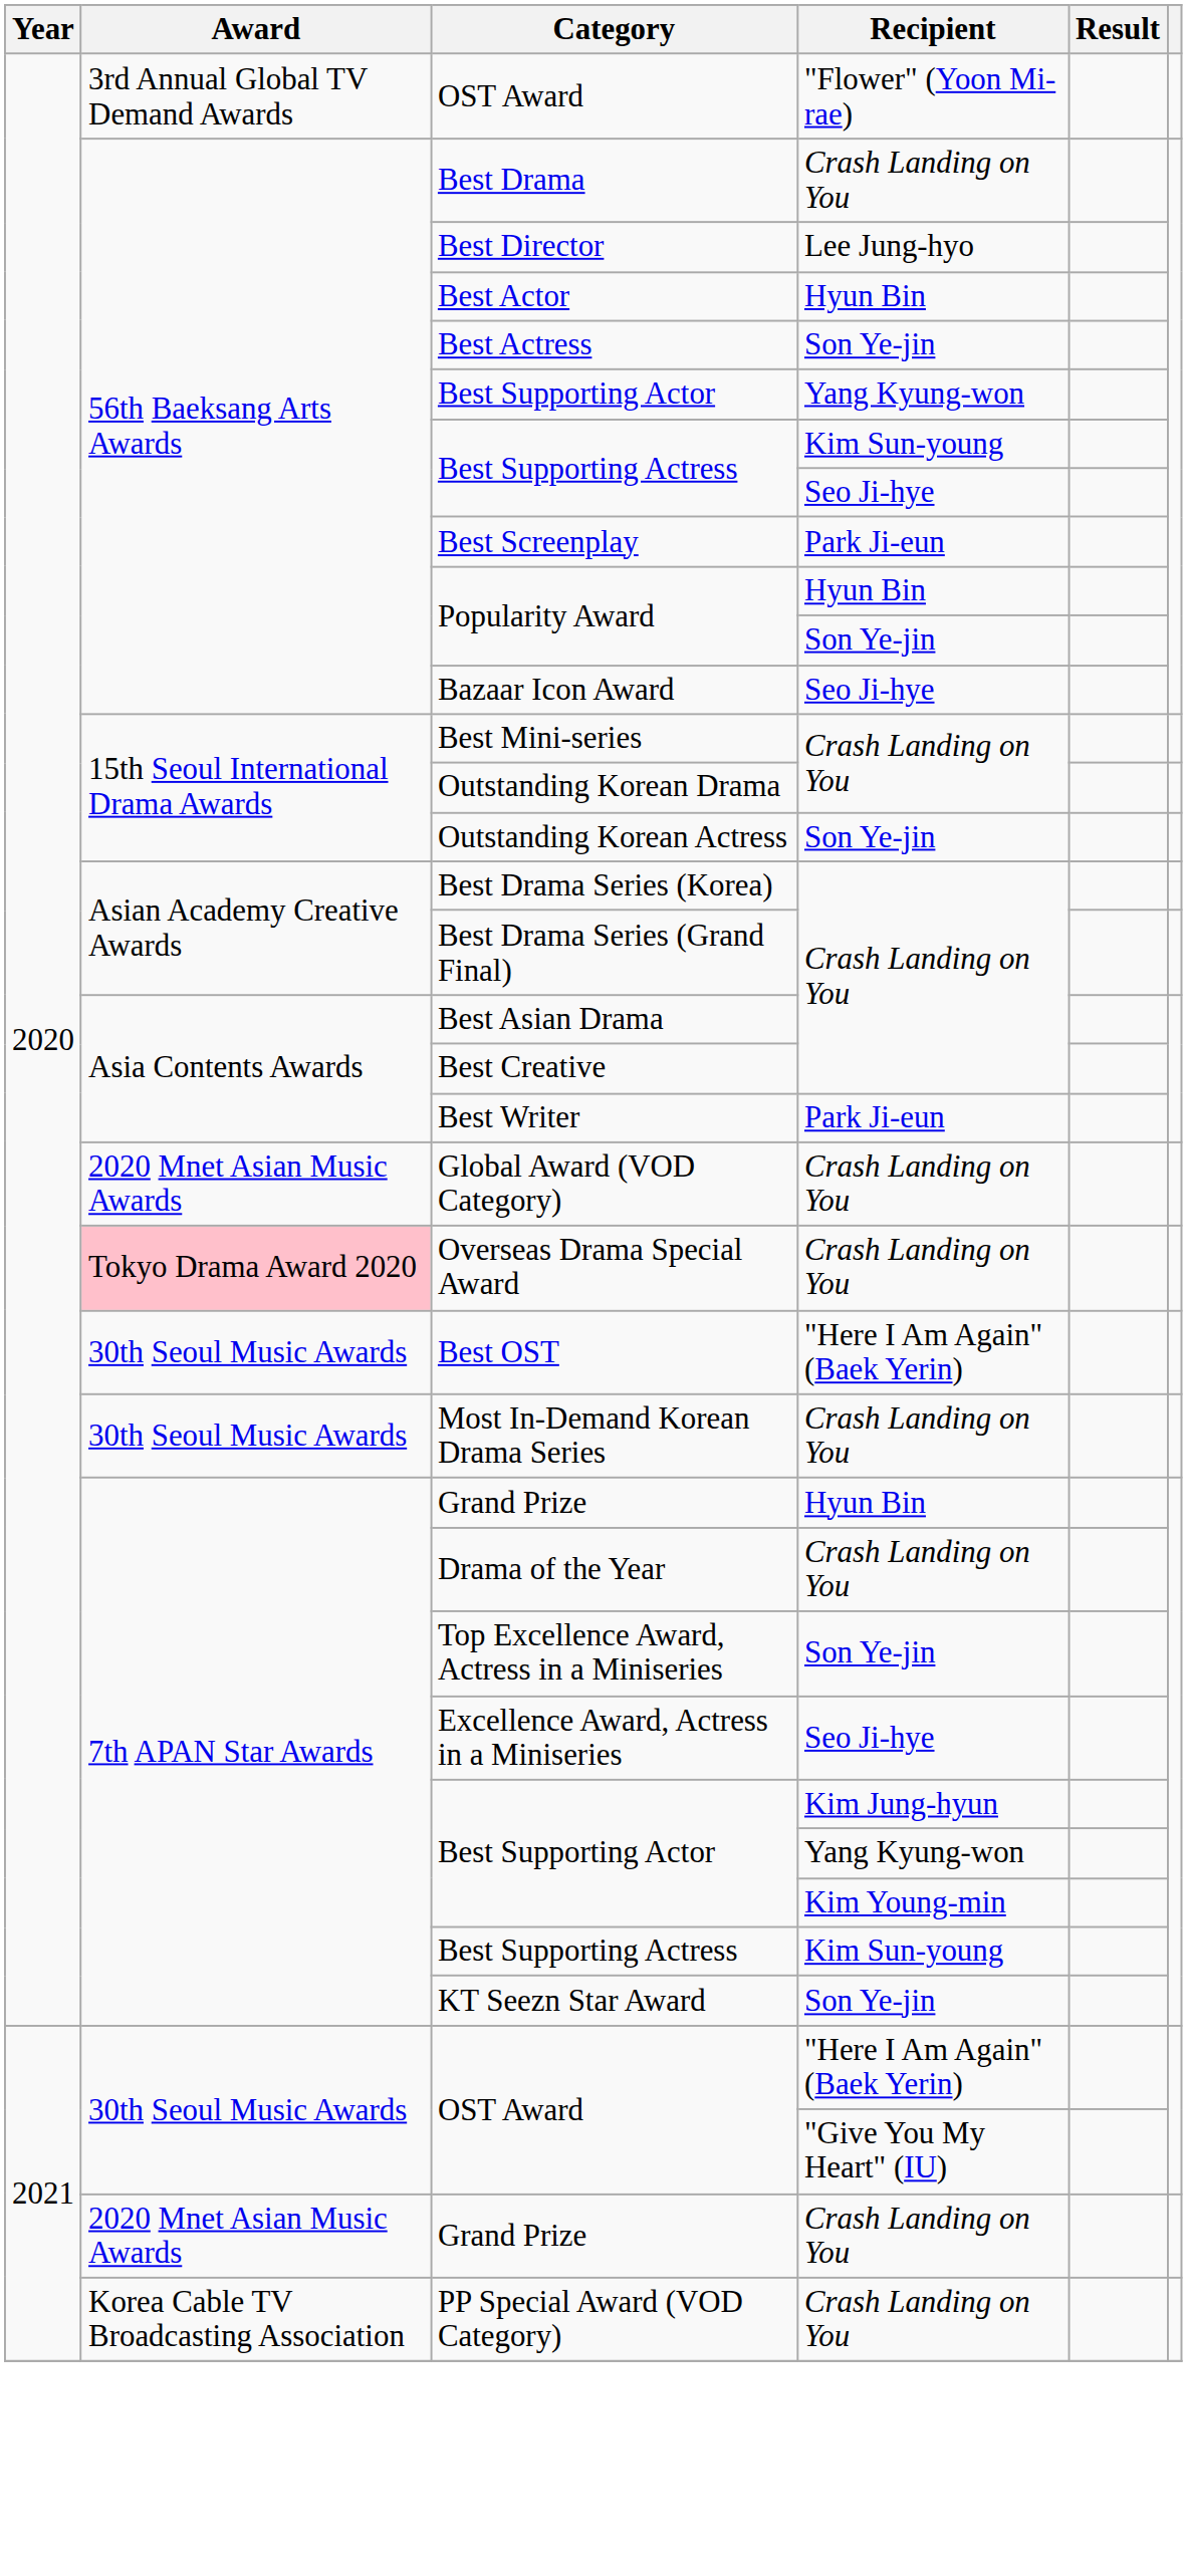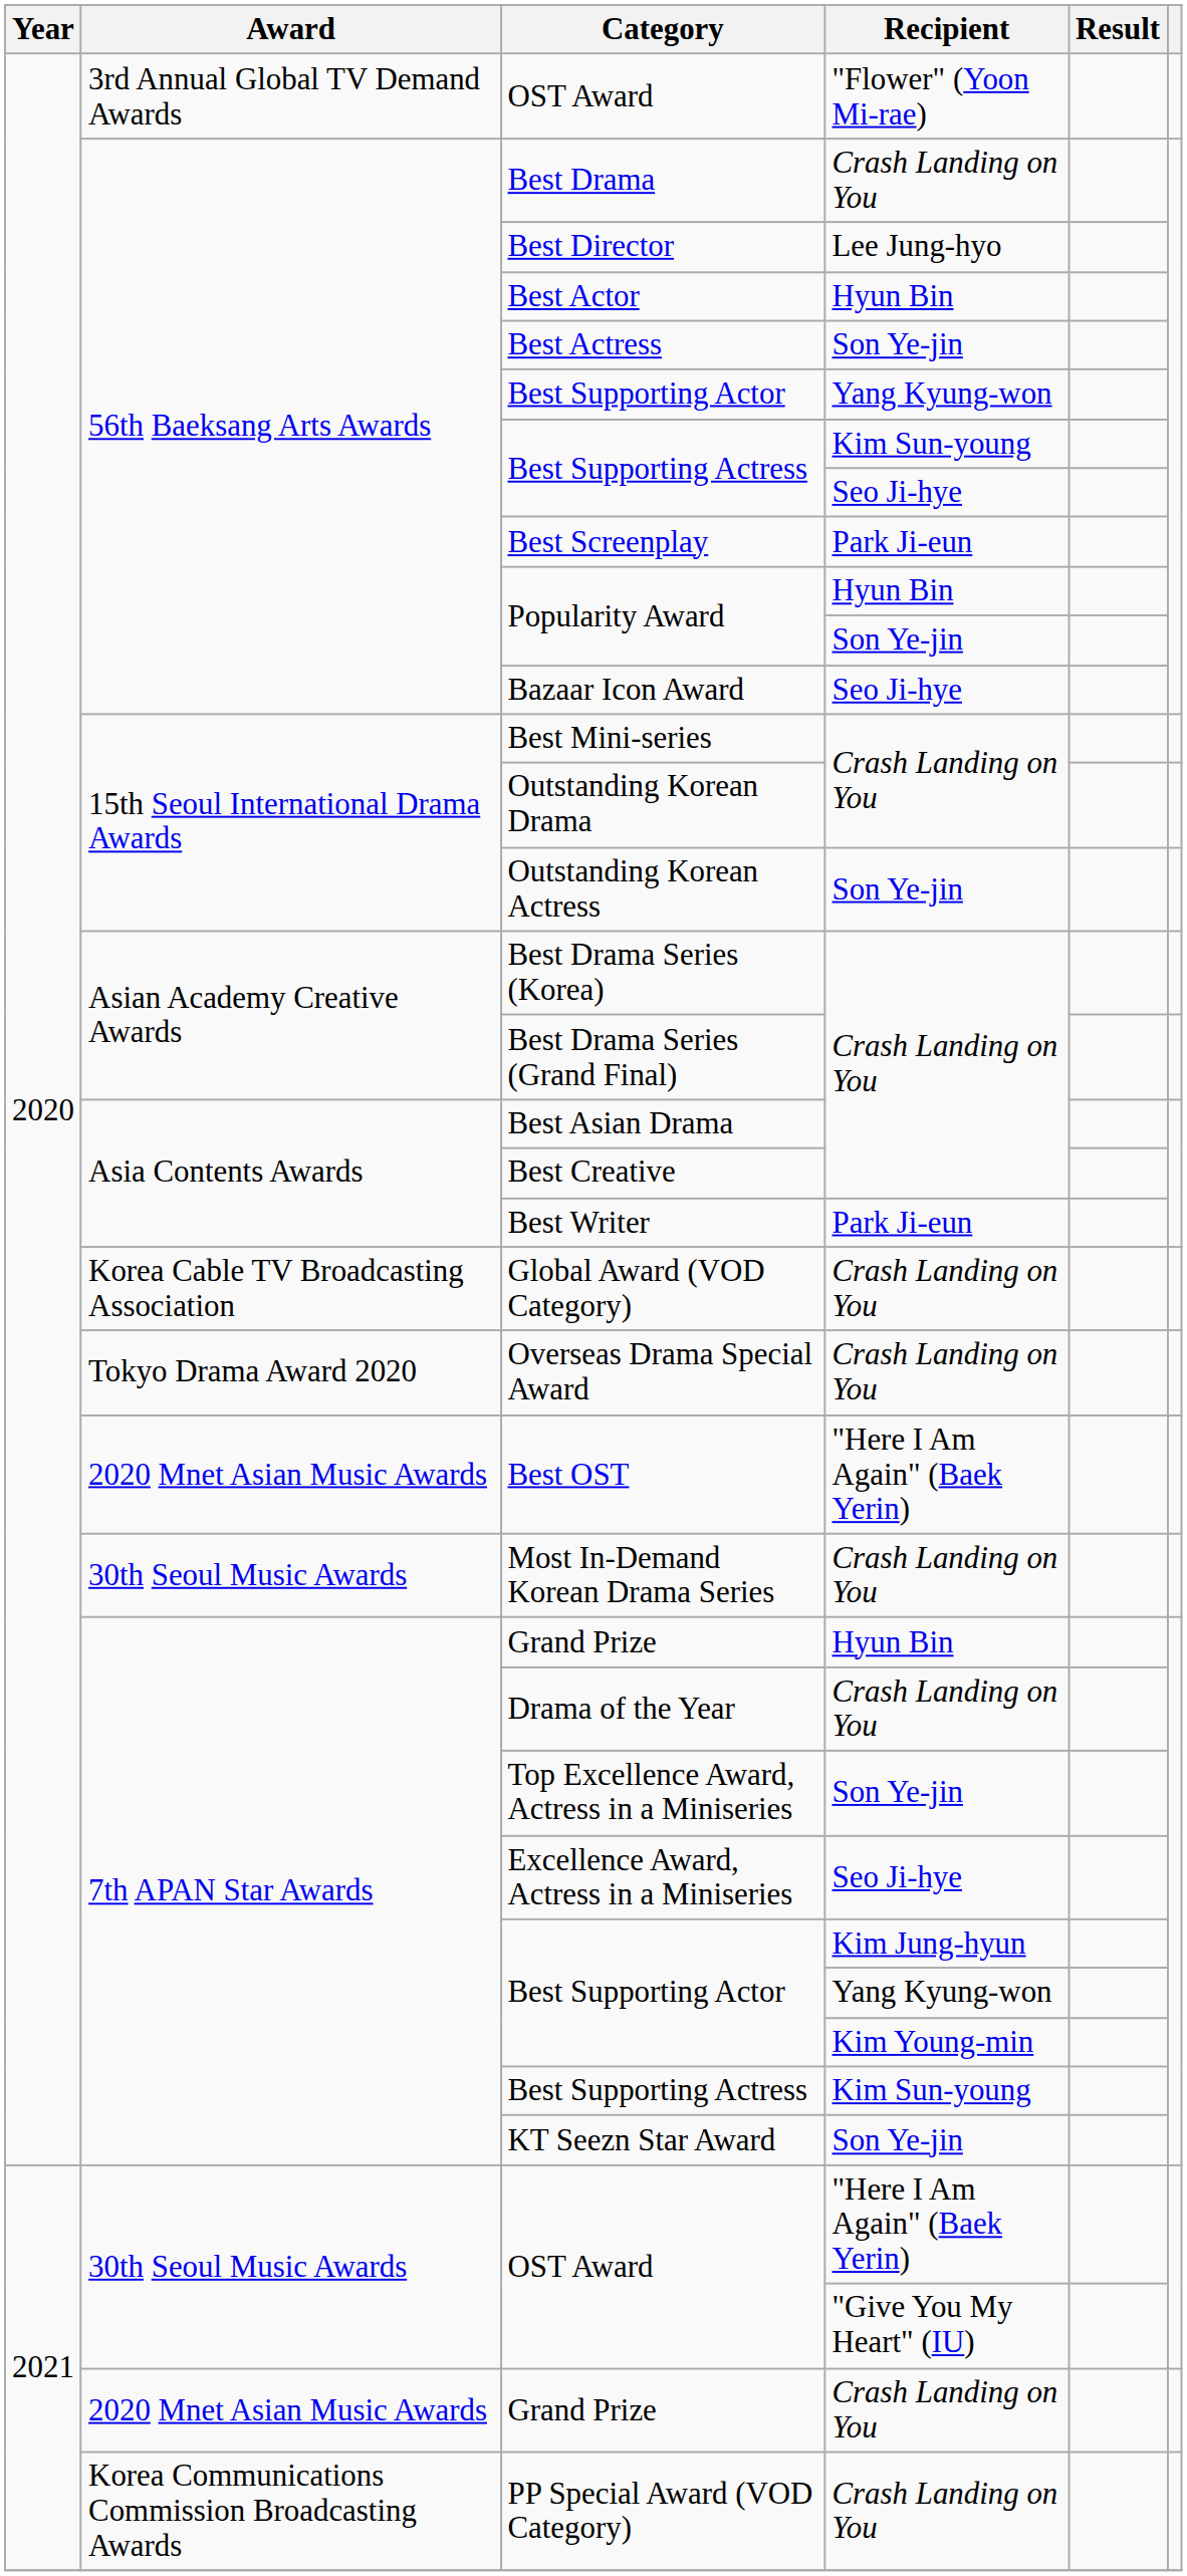Global Award (VOD Category) | Award: 2020 Mnet Asian Music Awards -> Korea Cable TV Broadcasting Association
Overseas Drama Special Award | Award: pink background -> no background
Best OST | Award: 30th Seoul Music Awards -> 2020 Mnet Asian Music Awards
PP Special Award (VOD Category) | Award: Korea Cable TV Broadcasting Association -> Korea Communications Commission Broadcasting Awards
